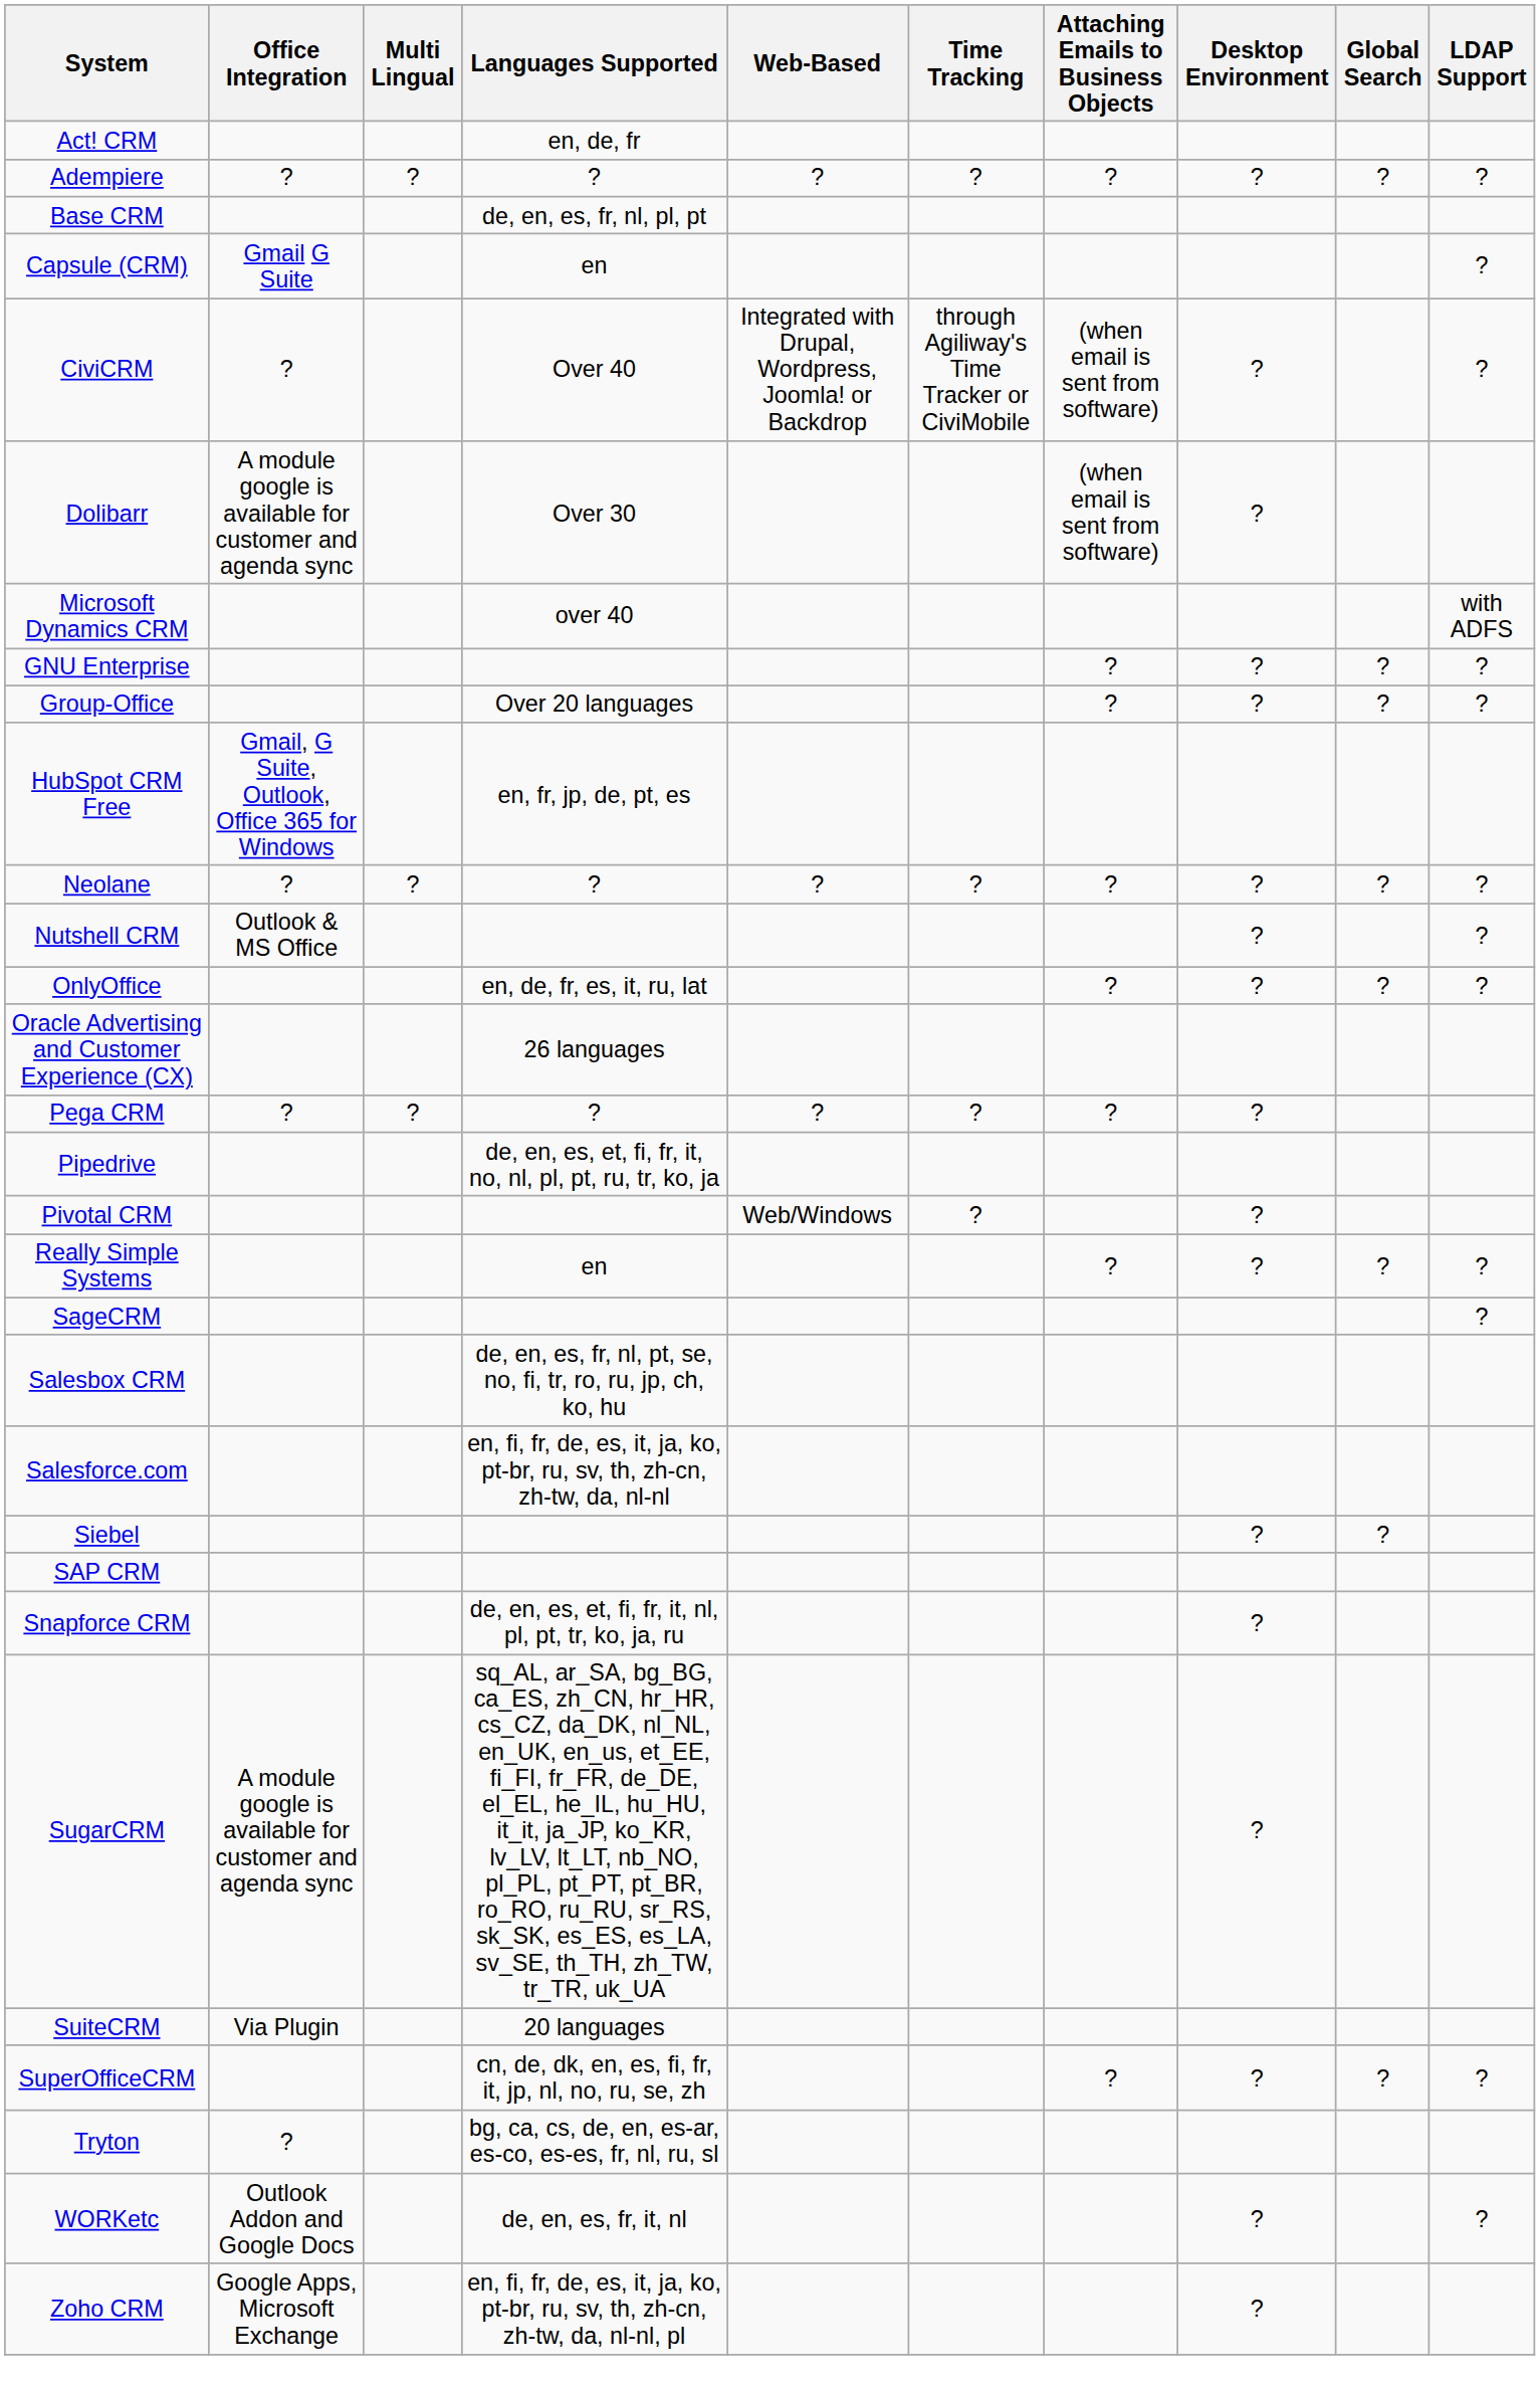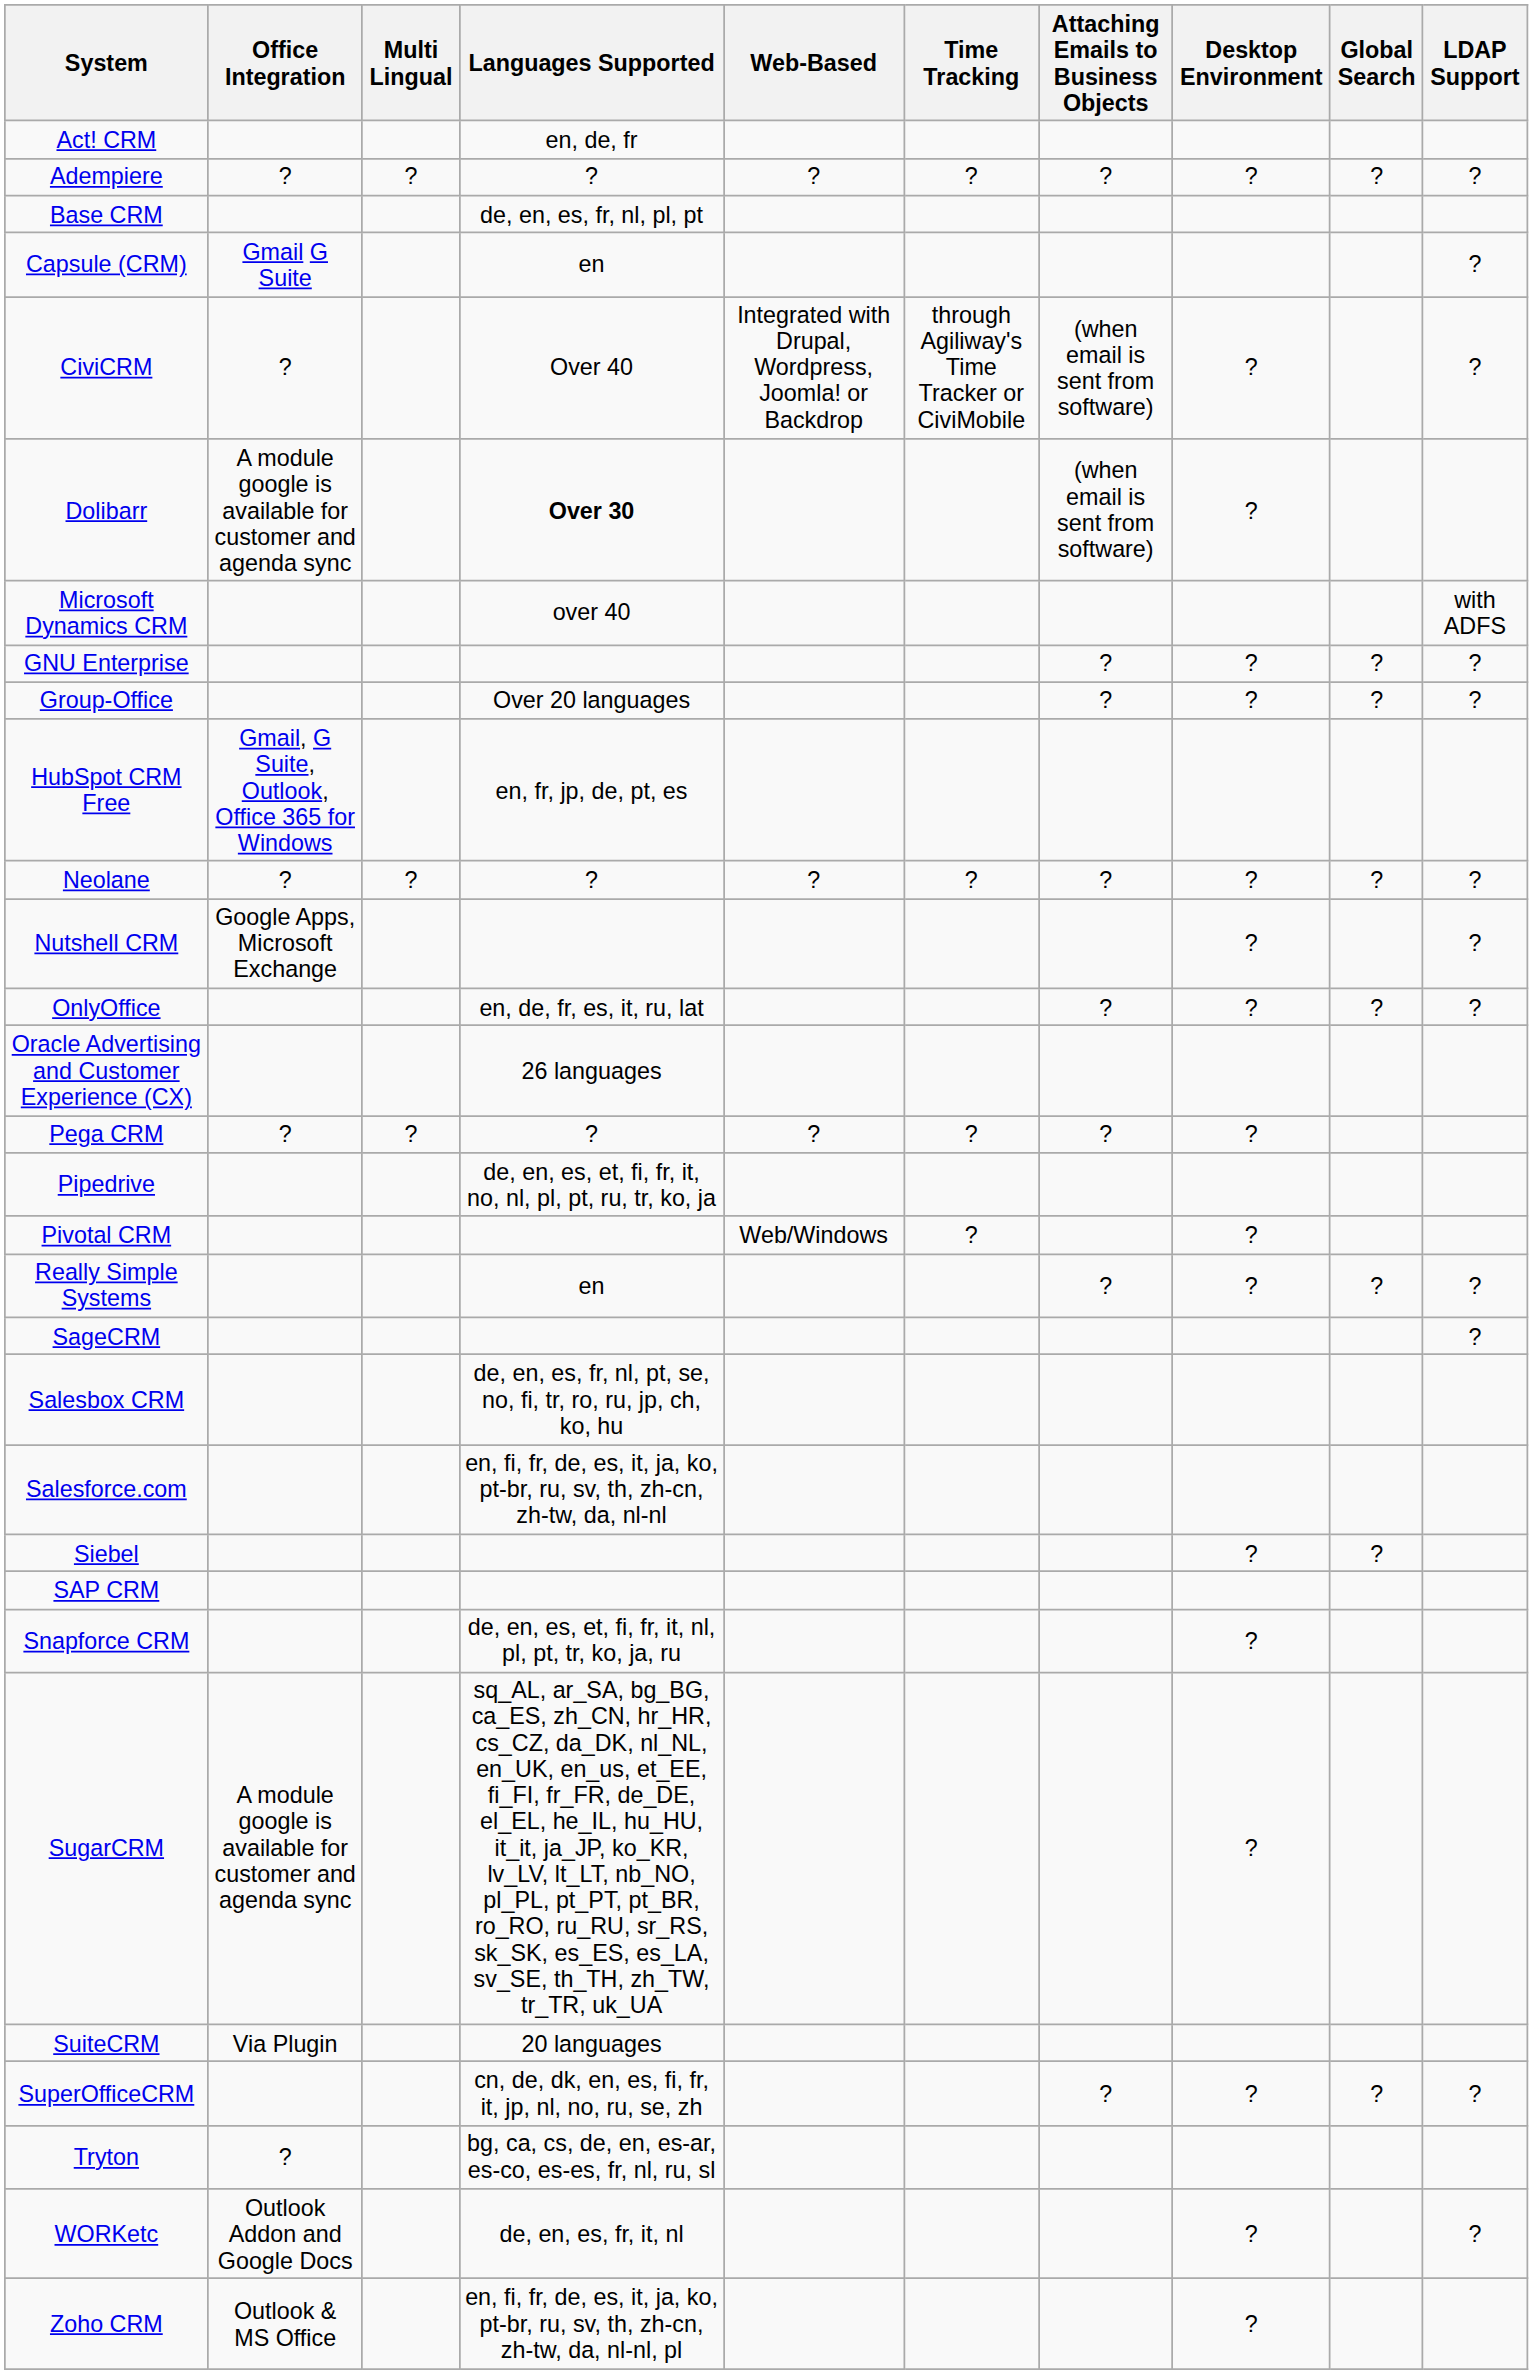Dolibarr | Languages Supported: normal -> bold
Nutshell CRM | Office Integration: Outlook & MS Office -> Google Apps, Microsoft Exchange
Zoho CRM | Office Integration: Google Apps, Microsoft Exchange -> Outlook & MS Office
